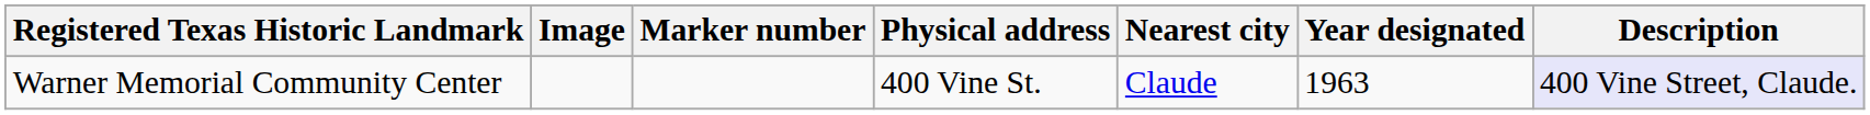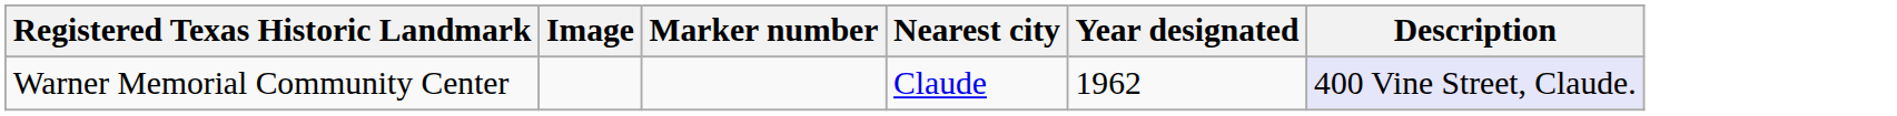- column: Physical address | 400 Vine St.
Warner Memorial Community Center | Year designated: 1963 -> 1962
